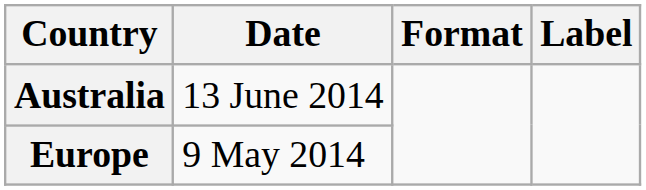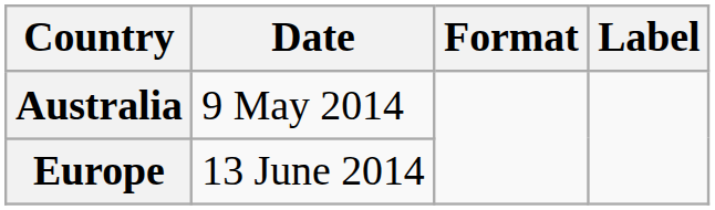Australia | Date: 13 June 2014 -> 9 May 2014
Europe | Date: 9 May 2014 -> 13 June 2014
